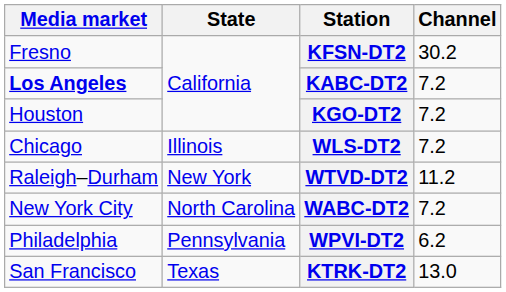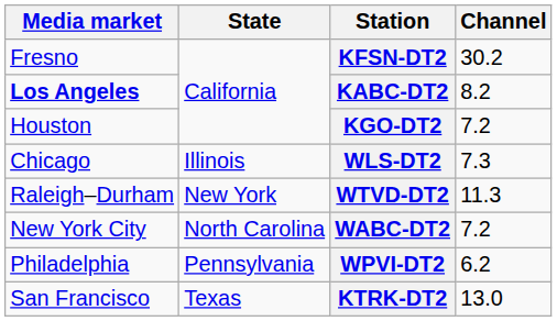KABC-DT2 | Channel: 7.2 -> 8.2
WLS-DT2 | Channel: 7.2 -> 7.3
WTVD-DT2 | Channel: 11.2 -> 11.3
